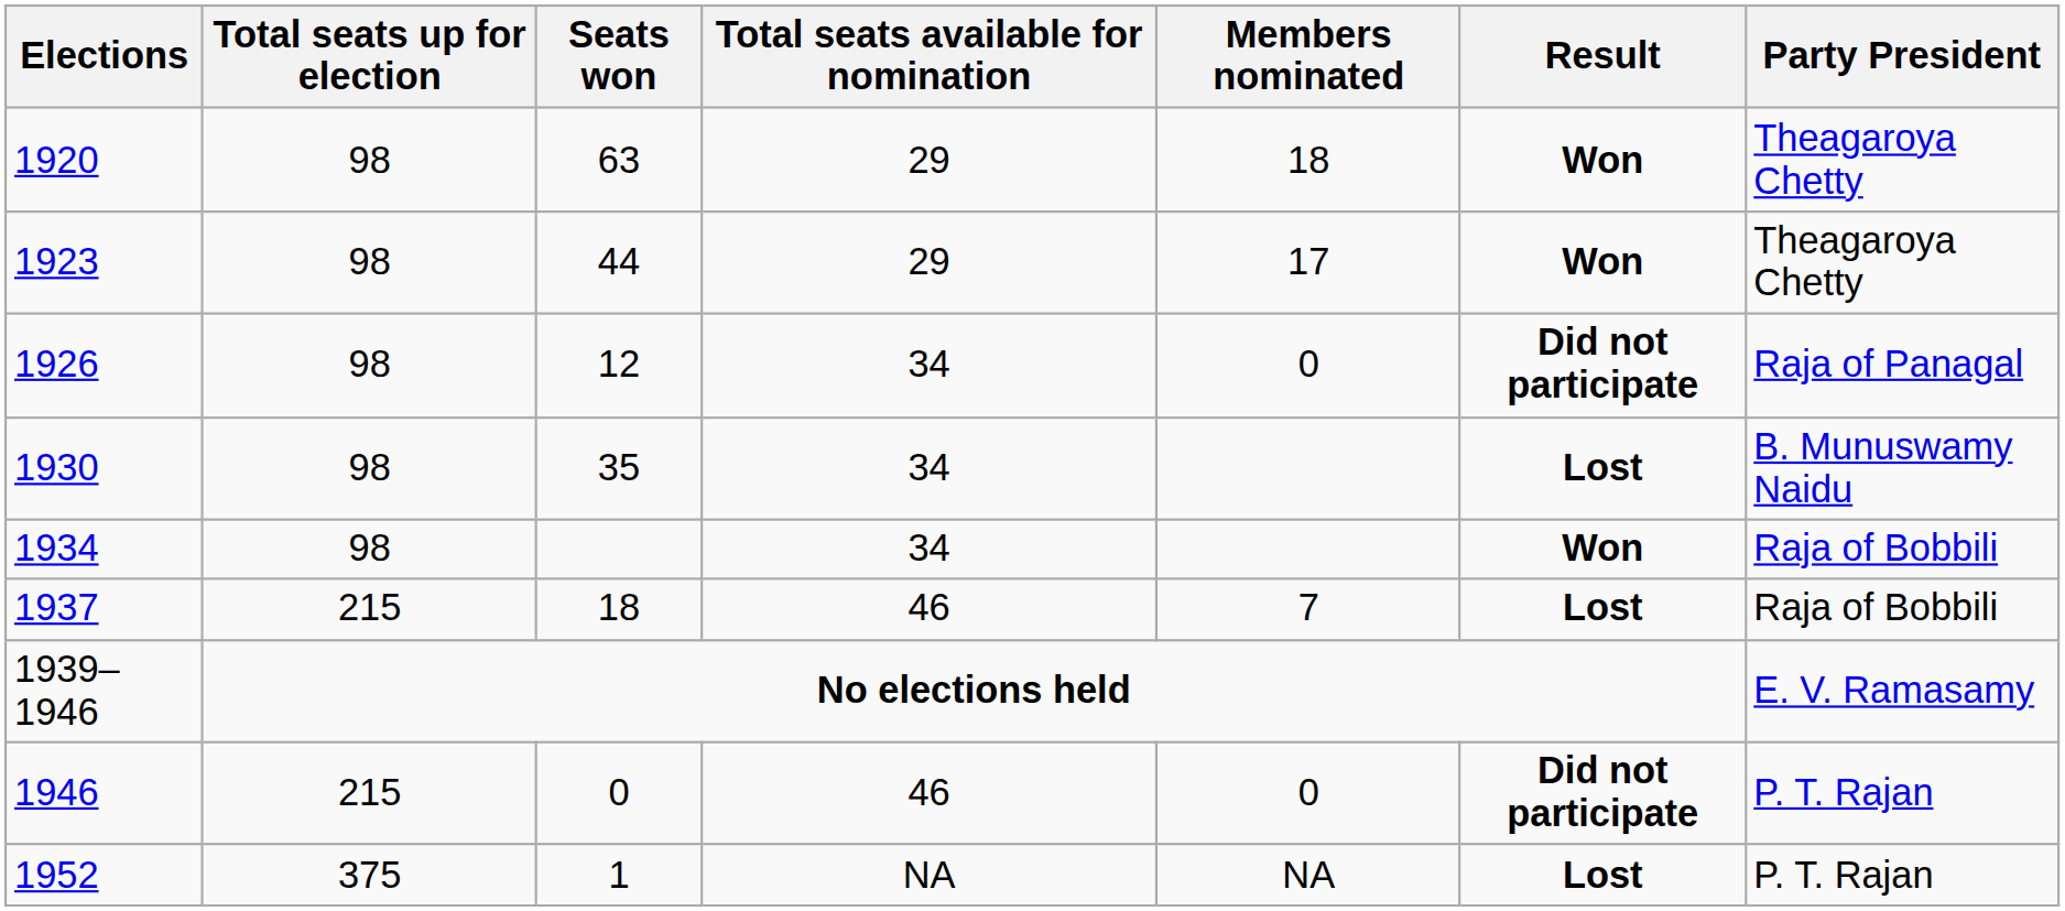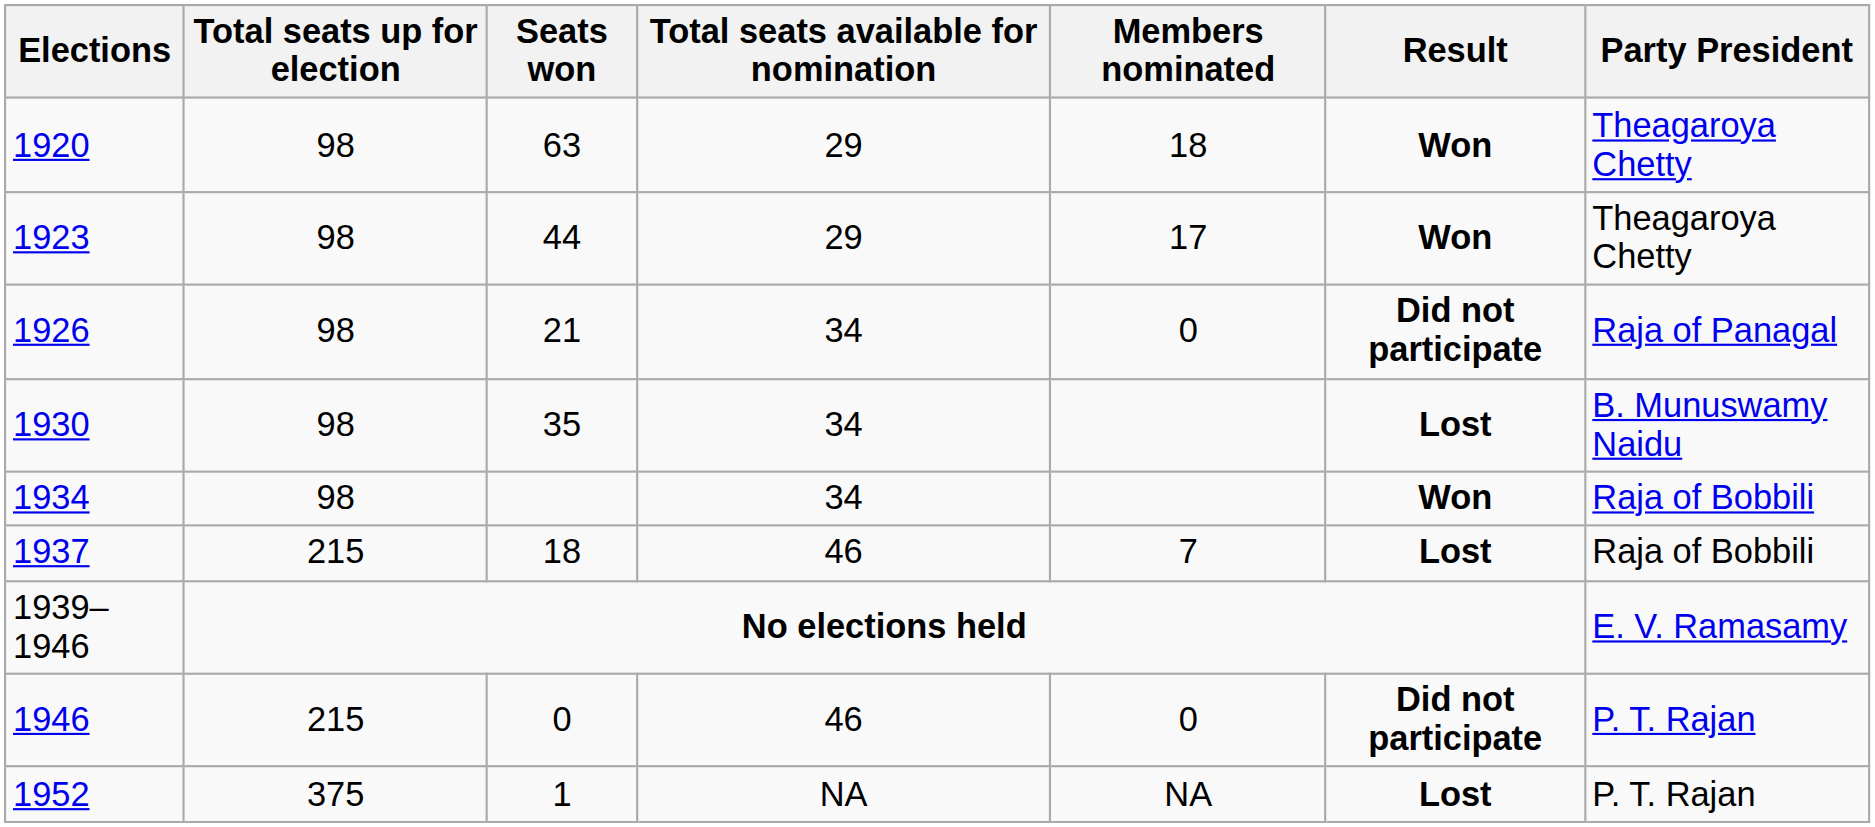1926 | Seats won: 12 -> 21
